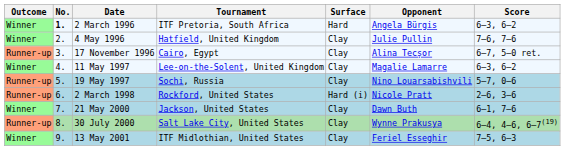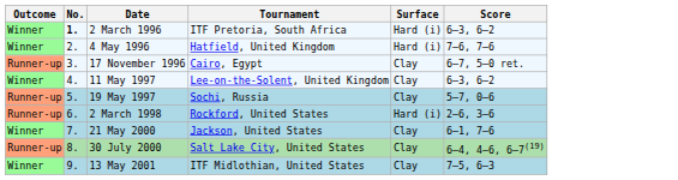- column: Opponent | Angela Bürgis | Julie Pullin | Alina Tecșor | Magalie Lamarre | Nino Louarsabishvili | Nicole Pratt | Dawn Buth | Wynne Prakusya | Feriel Esseghir
2 March 1996 | Surface: Hard -> Hard (i)
4 May 1996 | Surface: Clay -> Hard (i)
